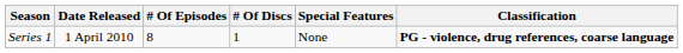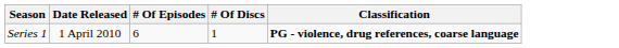- column: Special Features | None
Series 1 | # Of Episodes: 8 -> 6
